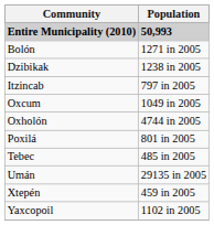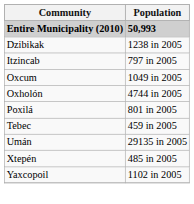- row: Bolón | 1271 in 2005
Tebec | Population: 485 in 2005 -> 459 in 2005
Xtepén | Population: 459 in 2005 -> 485 in 2005
